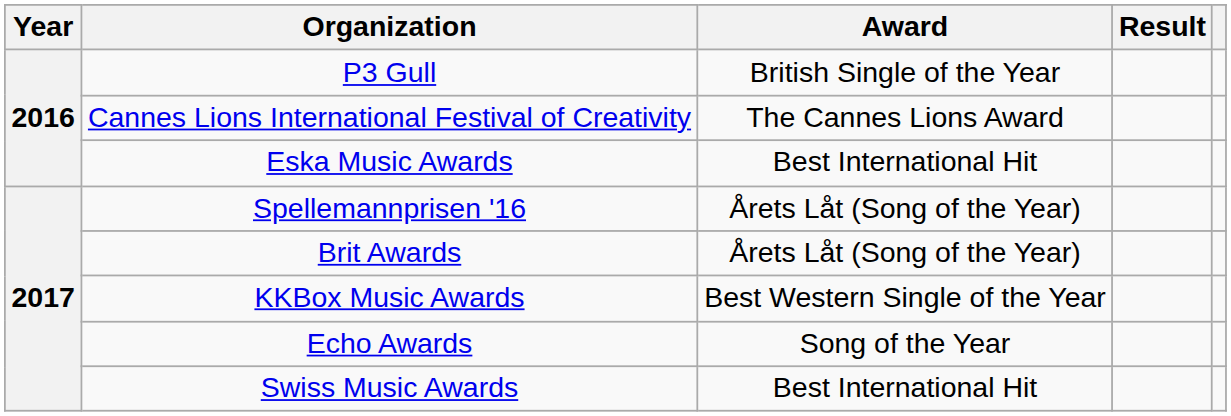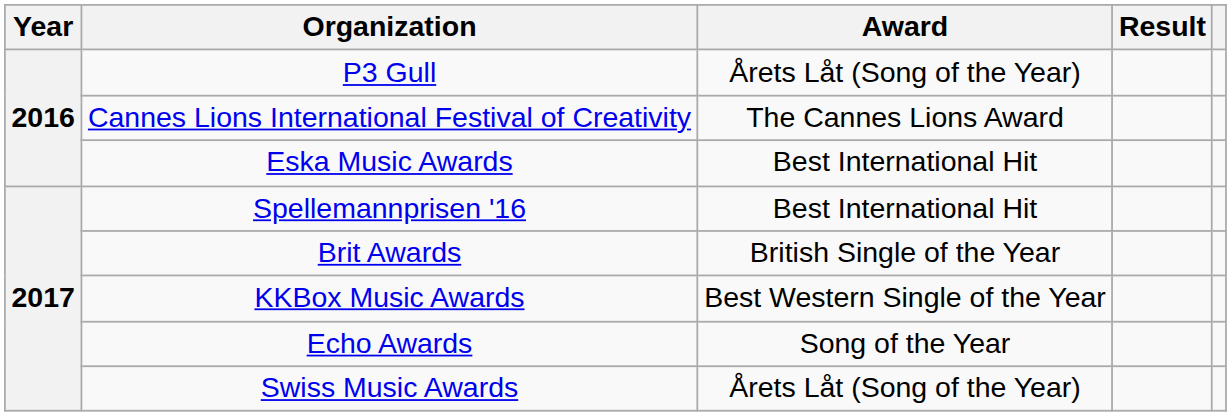P3 Gull | Award: British Single of the Year -> Årets Låt (Song of the Year)
Spellemannprisen '16 | Award: Årets Låt (Song of the Year) -> Best International Hit
Brit Awards | Award: Årets Låt (Song of the Year) -> British Single of the Year
Swiss Music Awards | Award: Best International Hit -> Årets Låt (Song of the Year)
